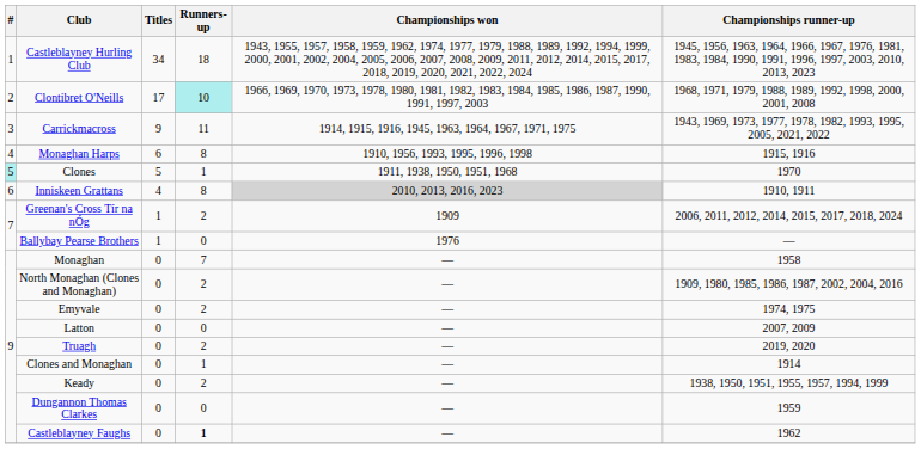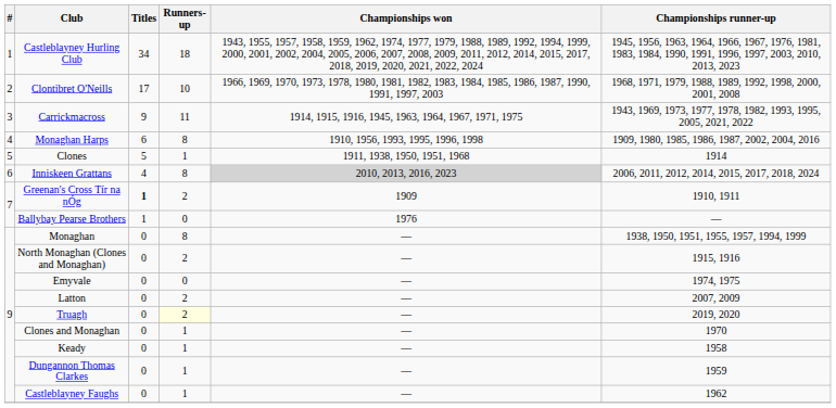Clontibret O'Neills | Runners-up: paleturquoise background -> no background
Monaghan Harps | Championships runner-up: 1915, 1916 -> 1909, 1980, 1985, 1986, 1987, 2002, 2004, 2016
Clones | #: paleturquoise background -> no background
Clones | Championships runner-up: 1970 -> 1914
Inniskeen Grattans | Championships runner-up: 1910, 1911 -> 2006, 2011, 2012, 2014, 2015, 2017, 2018, 2024
Greenan's Cross Tír na nÓg | Titles: normal -> bold
Greenan's Cross Tír na nÓg | Championships runner-up: 2006, 2011, 2012, 2014, 2015, 2017, 2018, 2024 -> 1910, 1911
Monaghan | Runners-up: 7 -> 8
Monaghan | Championships runner-up: 1958 -> 1938, 1950, 1951, 1955, 1957, 1994, 1999
North Monaghan (Clones and Monaghan) | Championships runner-up: 1909, 1980, 1985, 1986, 1987, 2002, 2004, 2016 -> 1915, 1916
Emyvale | Runners-up: 2 -> 0
Latton | Runners-up: 0 -> 2
Truagh | Runners-up: no background -> lightyellow background
Clones and Monaghan | Championships runner-up: 1914 -> 1970
Keady | Runners-up: 2 -> 1
Keady | Championships runner-up: 1938, 1950, 1951, 1955, 1957, 1994, 1999 -> 1958
Dungannon Thomas Clarkes | Runners-up: 0 -> 1
Castleblayney Faughs | Runners-up: bold -> normal
